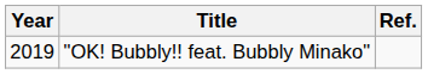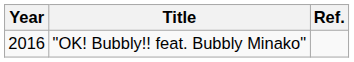"OK! Bubbly!! feat. Bubbly Minako" | Year: 2019 -> 2016
